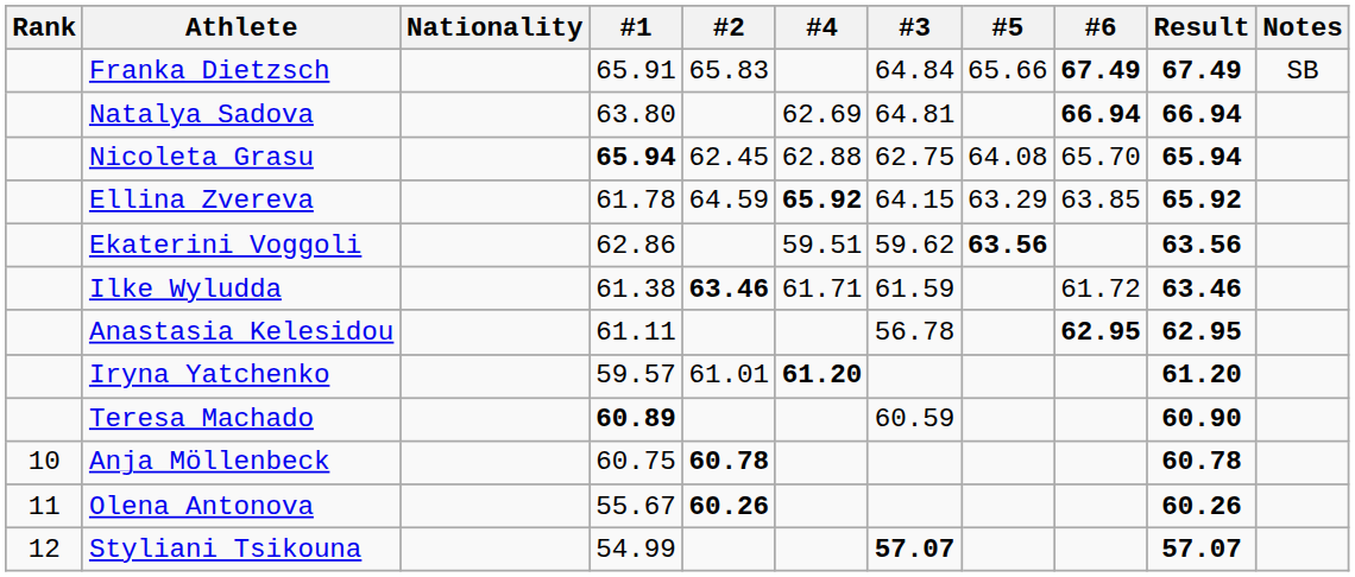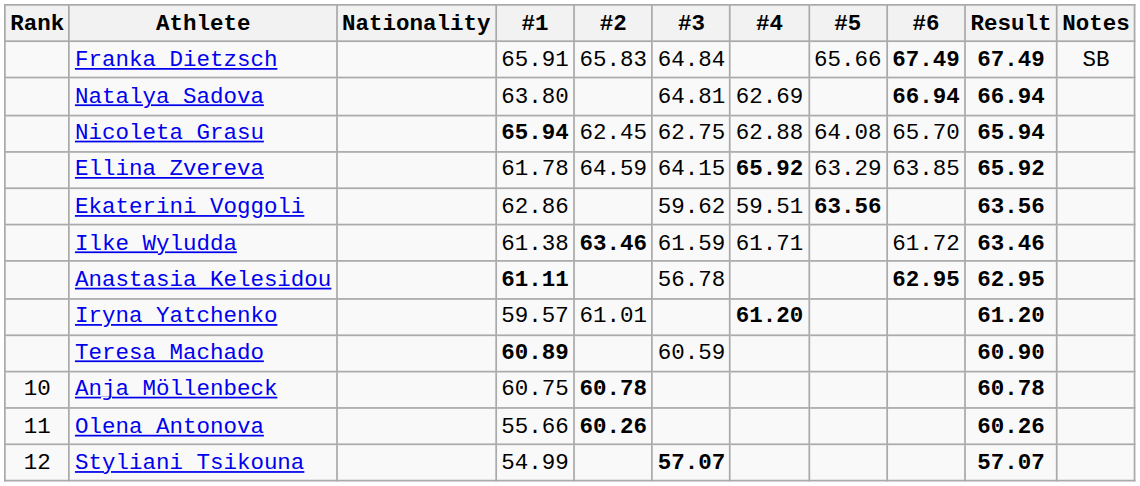columns swapped: #3 <-> #4
Anastasia Kelesidou | #1: normal -> bold
Olena Antonova | #1: 55.67 -> 55.66
